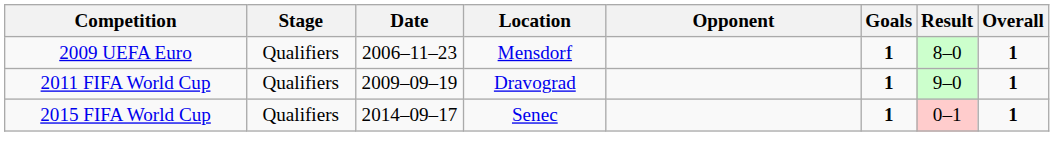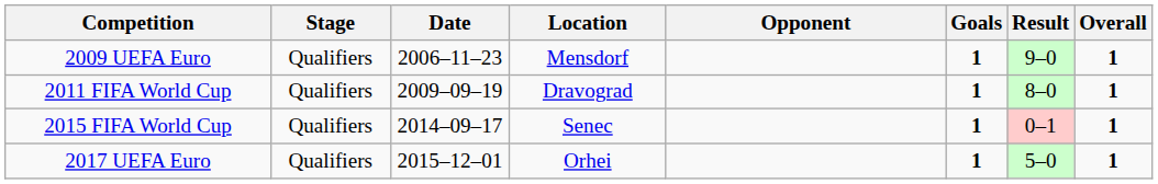2009 UEFA Euro | Result: 8–0 -> 9–0
2011 FIFA World Cup | Result: 9–0 -> 8–0
+ row: 2017 UEFA Euro | Qualifiers | 2015–12–01 | Orhei | 1 | 5–0 | 1
